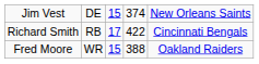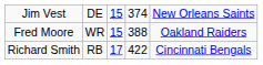rows swapped: Fred Moore <-> Richard Smith
